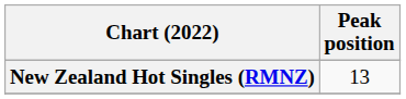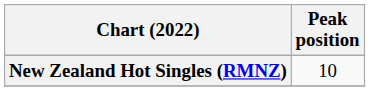New Zealand Hot Singles (RMNZ) | Peak position: 13 -> 10
